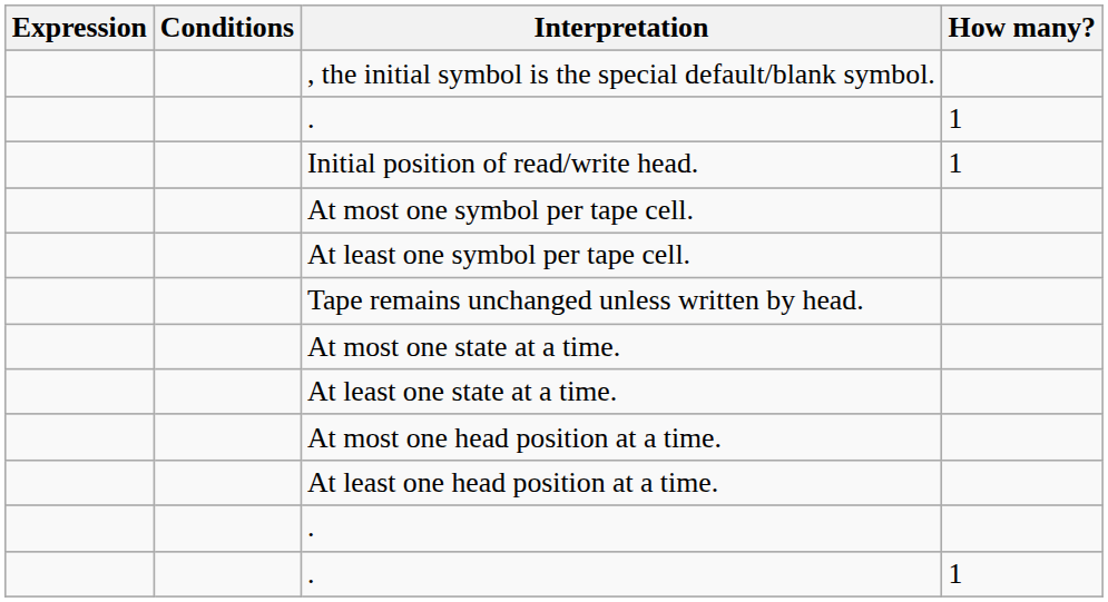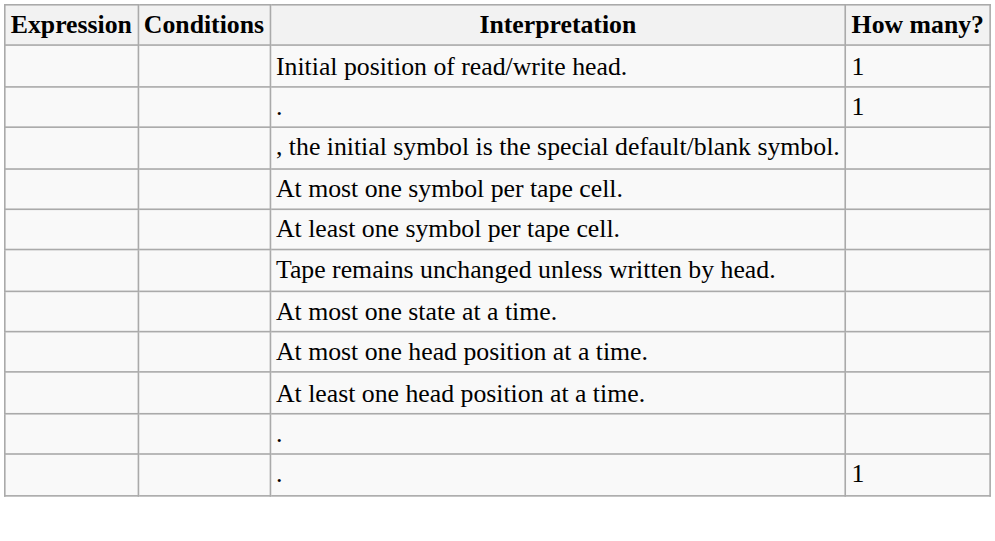rows swapped: , the initial symbol is the special default/blank symbol. <-> Initial position of read/write head.
- row: At least one state at a time.
